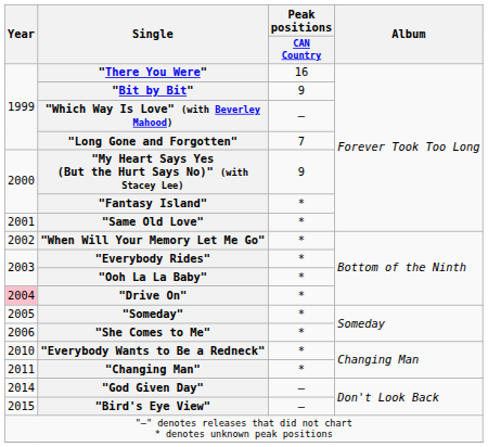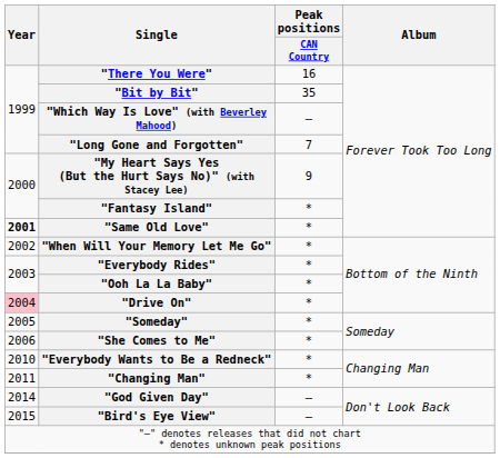"Bit by Bit" | Peak positions / CAN Country: 9 -> 35
"Same Old Love" | Year: normal -> bold
